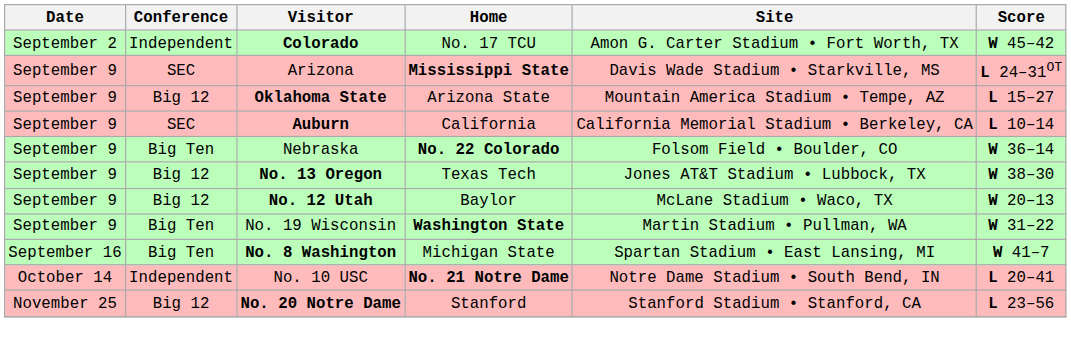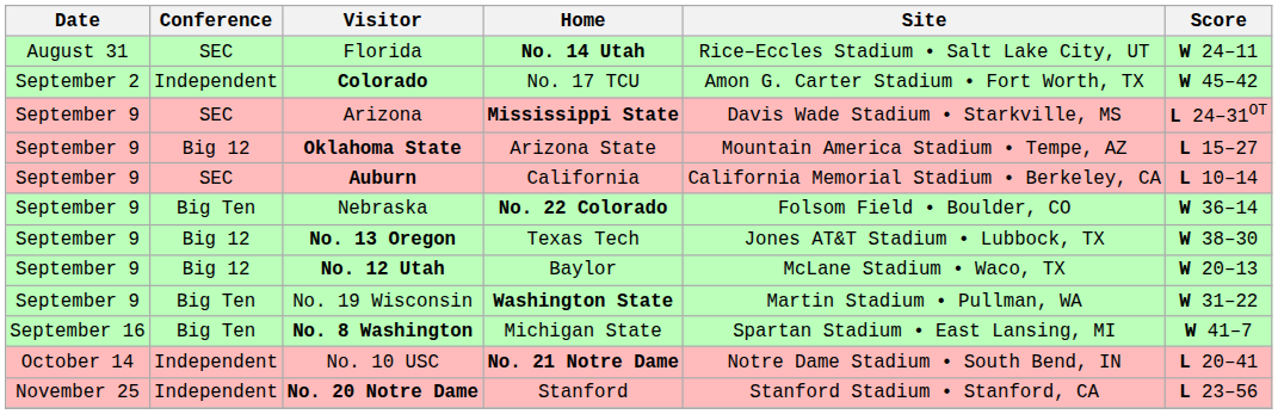+ row: August 31 | SEC | Florida | No. 14 Utah | Rice–Eccles Stadium • Salt Lake City, UT | W 24–11
No. 20 Notre Dame | Conference: Big 12 -> Independent
